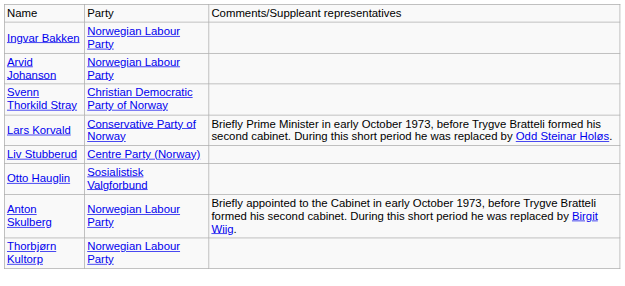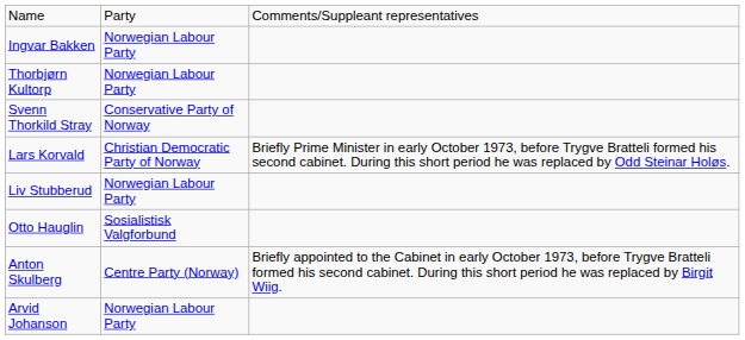rows swapped: Arvid Johanson <-> Thorbjørn Kultorp
Svenn Thorkild Stray | column 2: Christian Democratic Party of Norway -> Conservative Party of Norway
Lars Korvald | column 2: Conservative Party of Norway -> Christian Democratic Party of Norway
Liv Stubberud | column 2: Centre Party (Norway) -> Norwegian Labour Party
Anton Skulberg | column 2: Norwegian Labour Party -> Centre Party (Norway)
